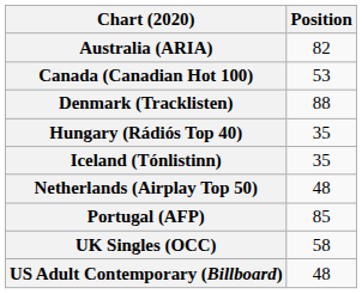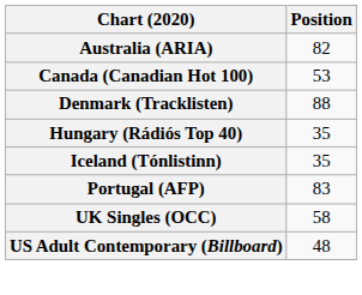- row: Netherlands (Airplay Top 50) | 48
Portugal (AFP) | Position: 85 -> 83
